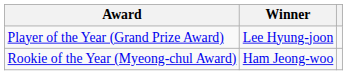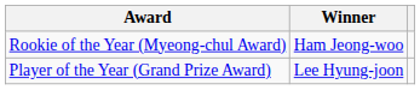rows swapped: Player of the Year (Grand Prize Award) <-> Rookie of the Year (Myeong-chul Award)
